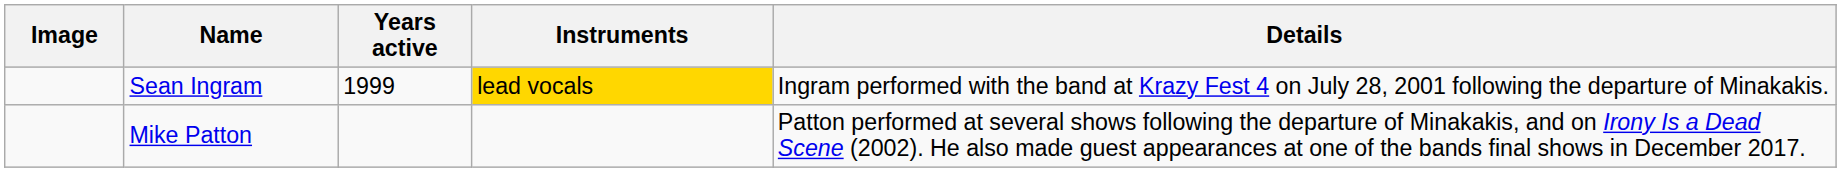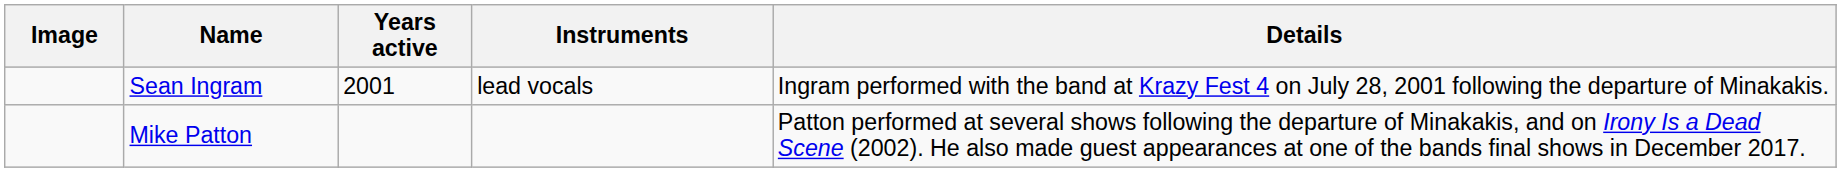Sean Ingram | Years active: 1999 -> 2001
Sean Ingram | Instruments: gold background -> no background
